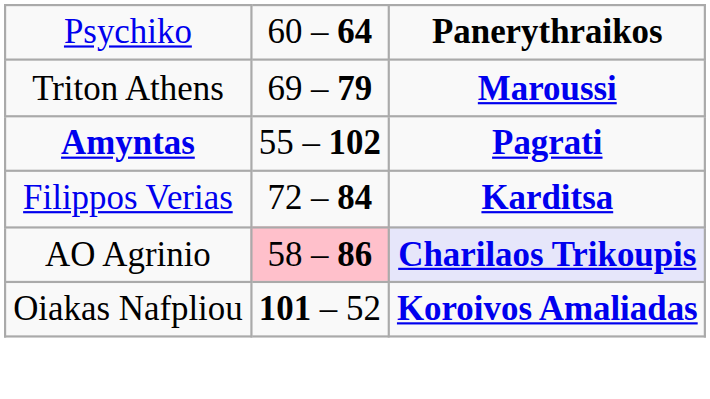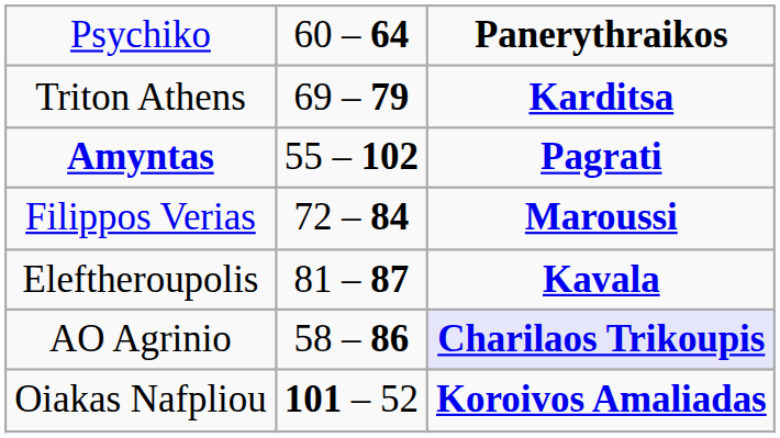Triton Athens | column 3: Maroussi -> Karditsa
Filippos Verias | column 3: Karditsa -> Maroussi
+ row: Eleftheroupolis | 81 – 87 | Kavala
AO Agrinio | column 2: pink background -> no background
